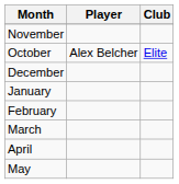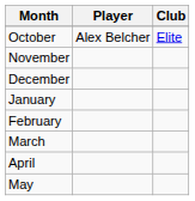rows swapped: October <-> November
